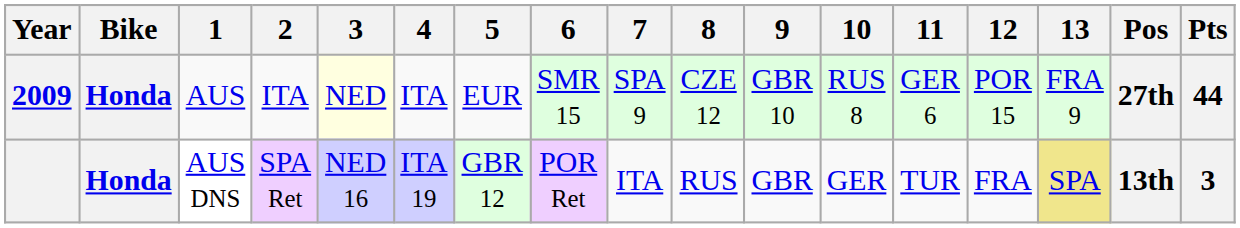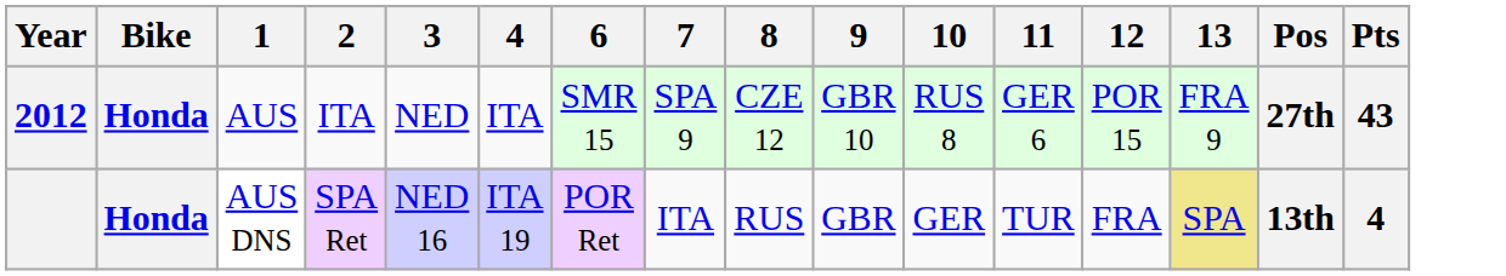- column: 5 | EUR | GBR 12
AUS | Year: 2009 -> 2012
AUS | 3: lightyellow background -> no background
AUS | Pts: 44 -> 43
AUS DNS | Pts: 3 -> 4
